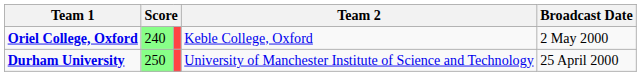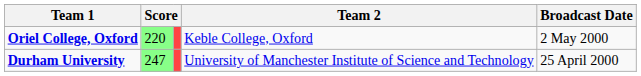Oriel College, Oxford | column 2: 240 -> 220
Durham University | column 2: 250 -> 247
